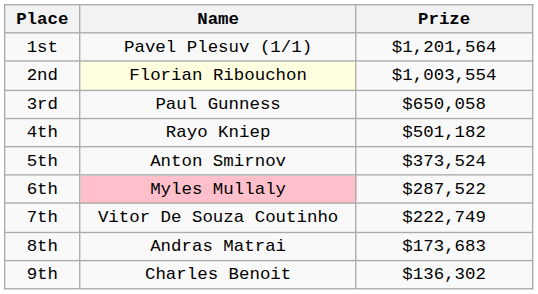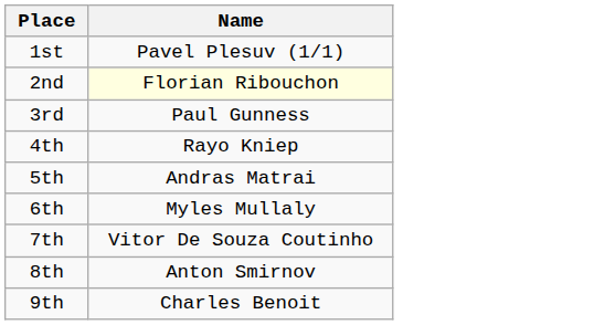- column: Prize | $1,201,564 | $1,003,554 | $650,058 | $501,182 | $373,524 | $287,522 | $222,749 | $173,683 | $136,302
5th | Name: Anton Smirnov -> Andras Matrai
6th | Name: pink background -> no background
8th | Name: Andras Matrai -> Anton Smirnov
